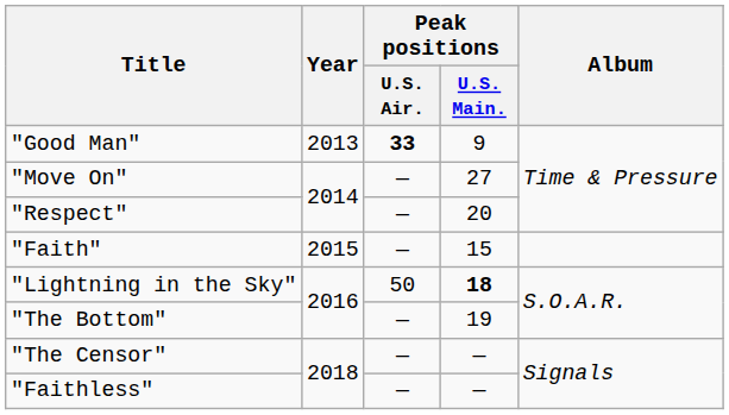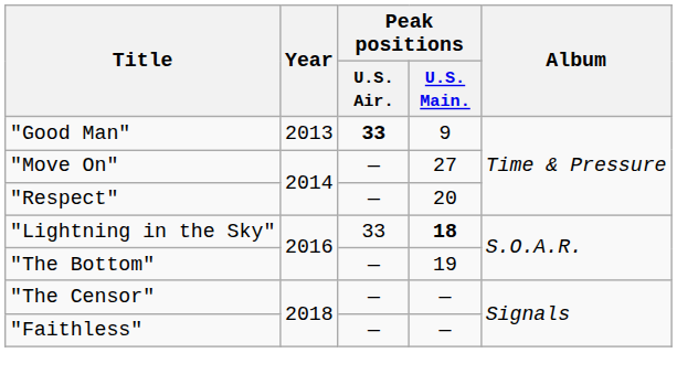- row: "Faith" | 2015 | — | 15
"Lightning in the Sky" | Peak positions / U.S. Air.: 50 -> 33
